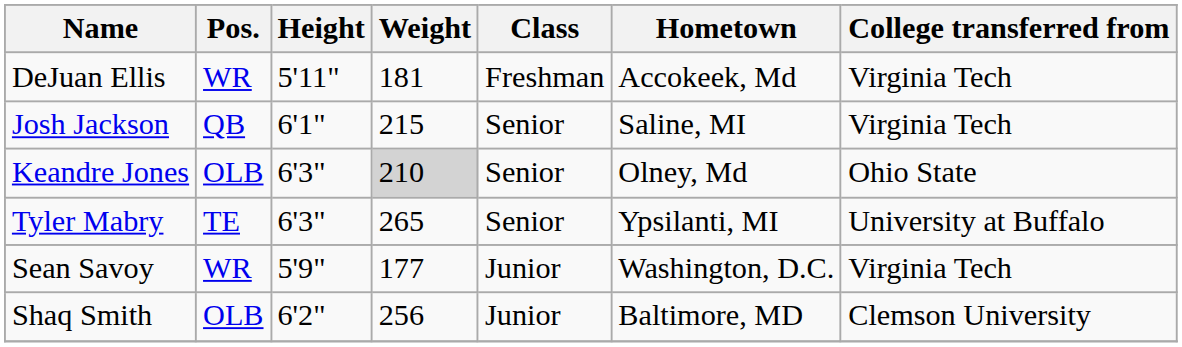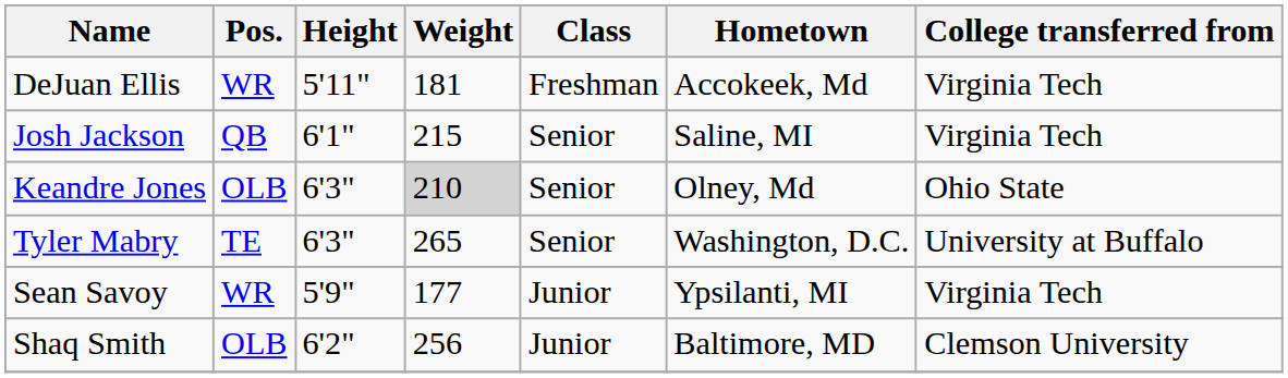Tyler Mabry | Hometown: Ypsilanti, MI -> Washington, D.C.
Sean Savoy | Hometown: Washington, D.C. -> Ypsilanti, MI
